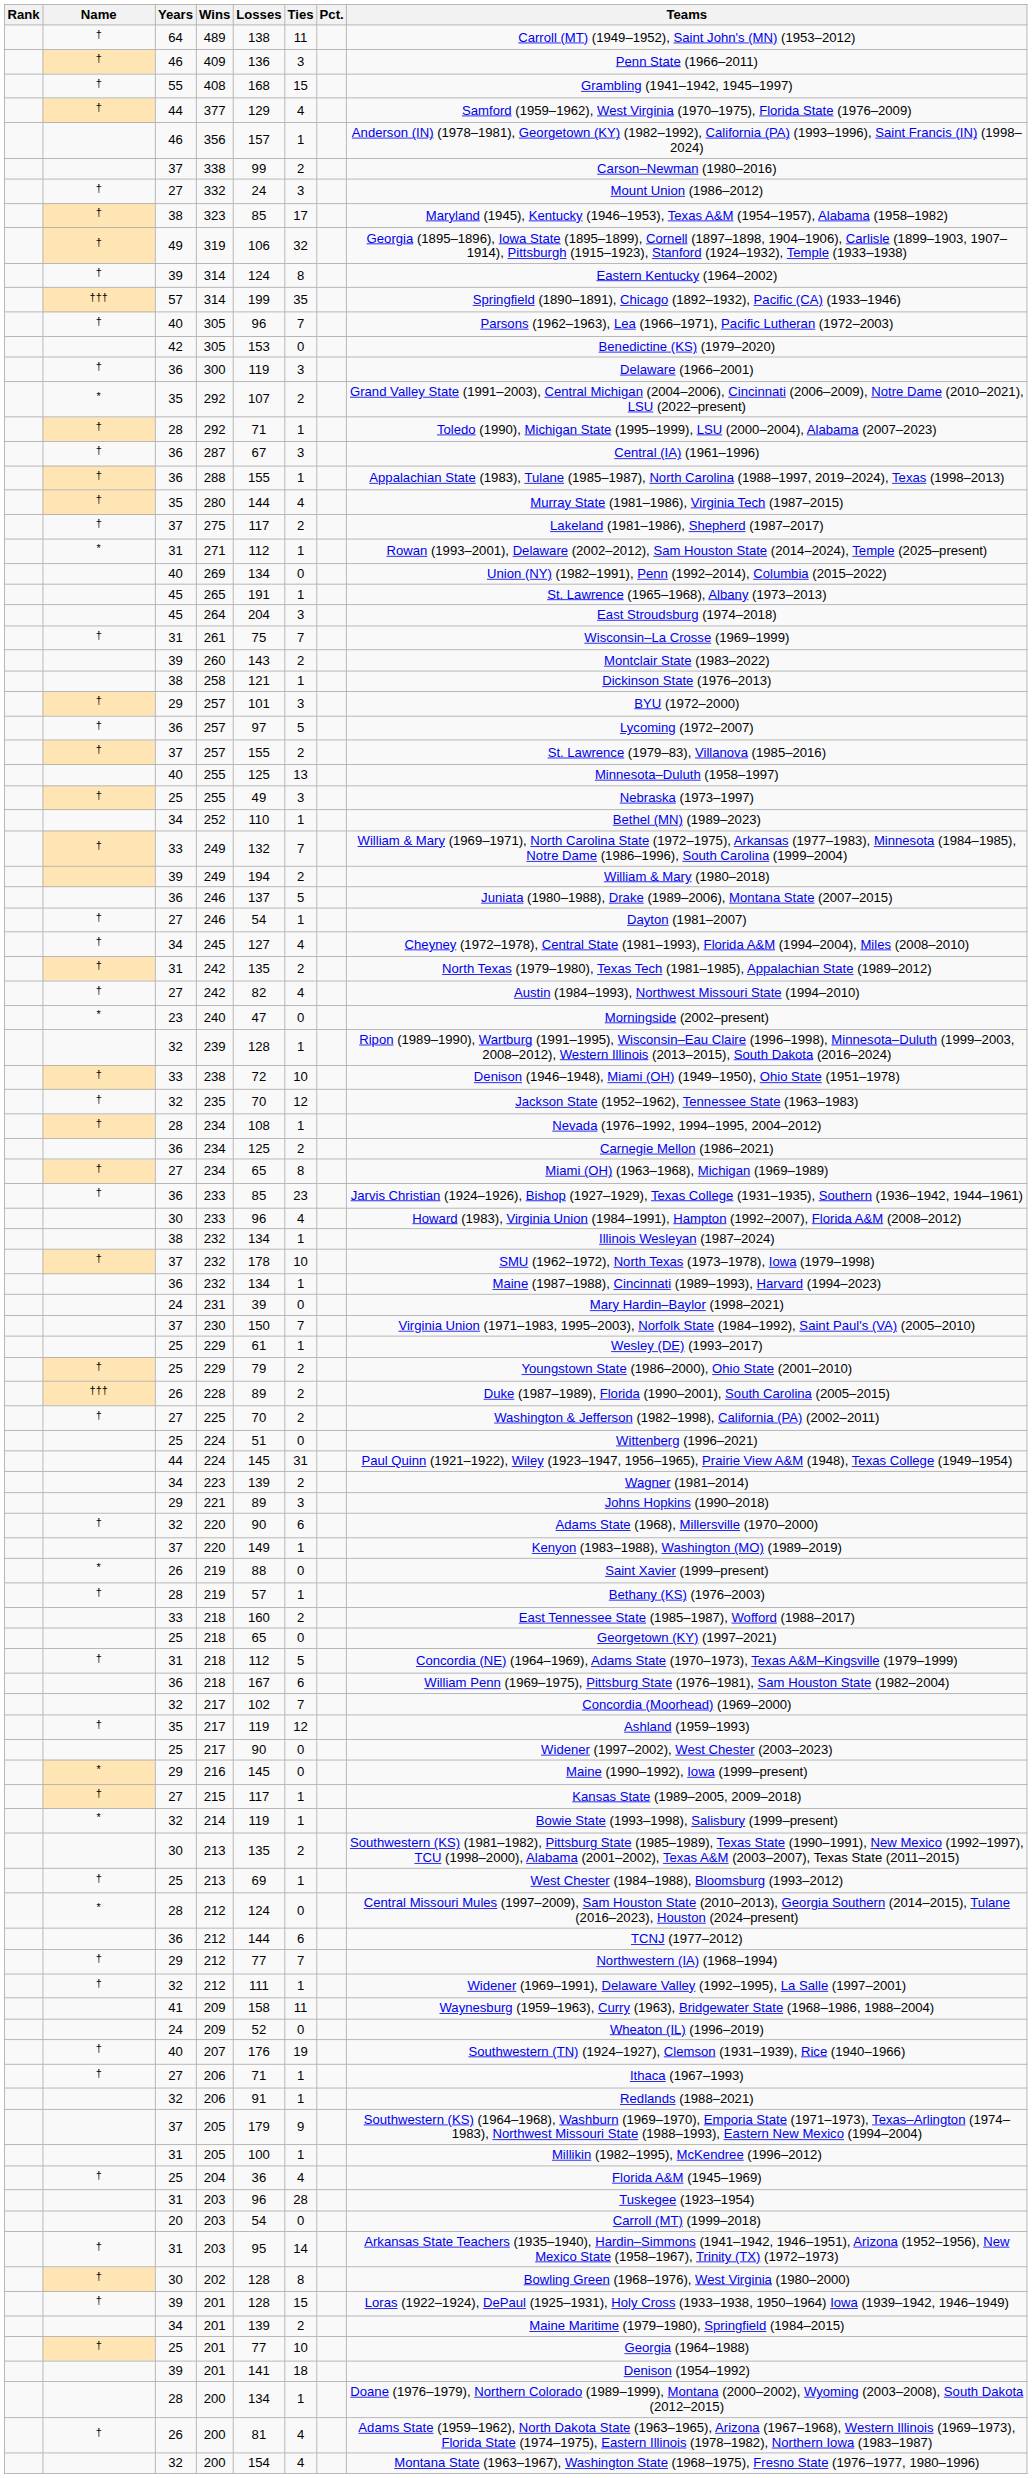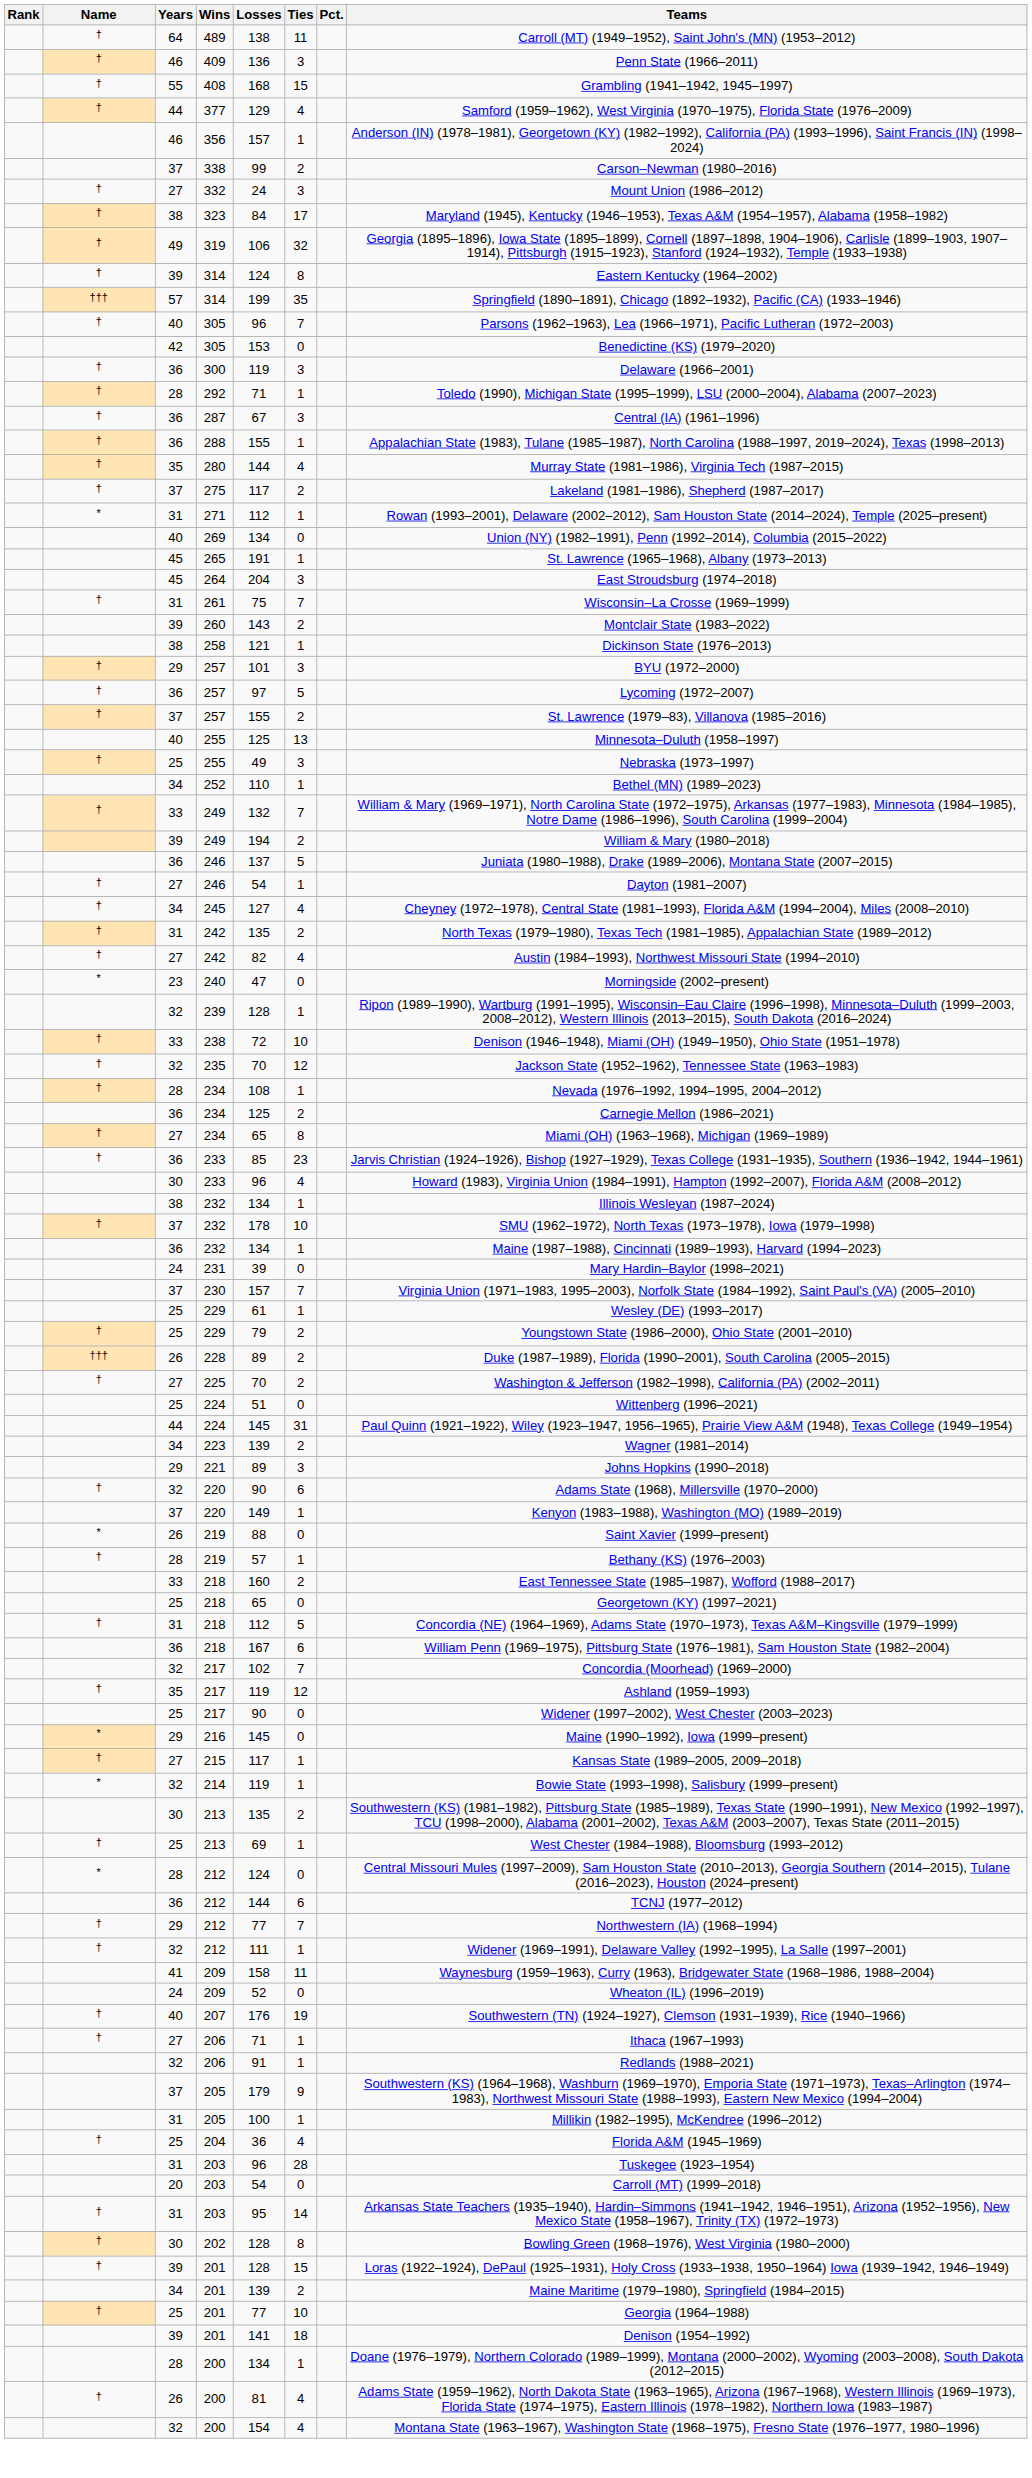323 | Losses: 85 -> 84
- row: * | 35 | 292 | 107 | 2 | Grand Valley State (1991–2003), Central Michigan (2004–2006), Cincinnati (2006–2009), Notre Dame (2010–2021), LSU (2022–present)
230 | Losses: 150 -> 157
